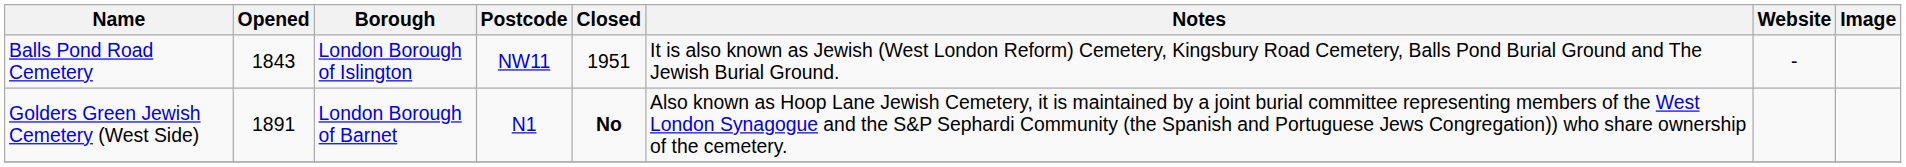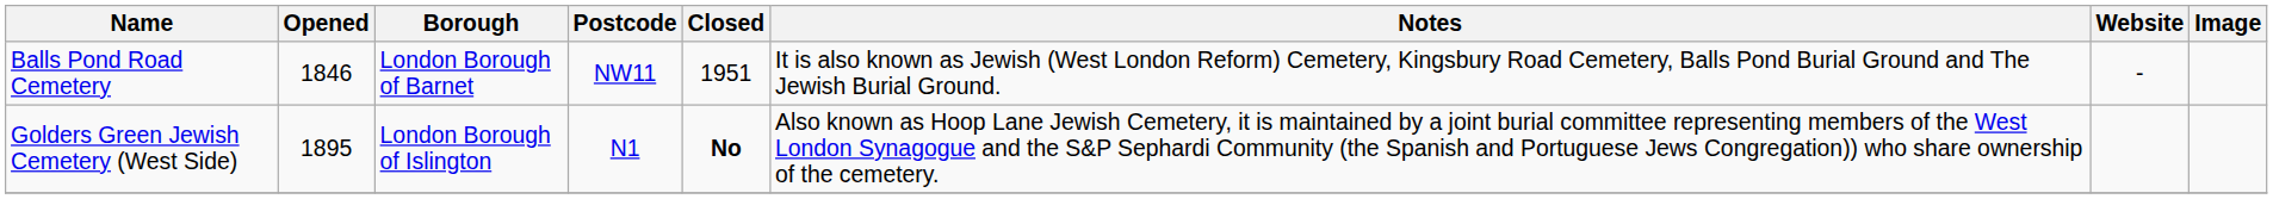Balls Pond Road Cemetery | Opened: 1843 -> 1846
Balls Pond Road Cemetery | Borough: London Borough of Islington -> London Borough of Barnet
Golders Green Jewish Cemetery (West Side) | Opened: 1891 -> 1895
Golders Green Jewish Cemetery (West Side) | Borough: London Borough of Barnet -> London Borough of Islington
